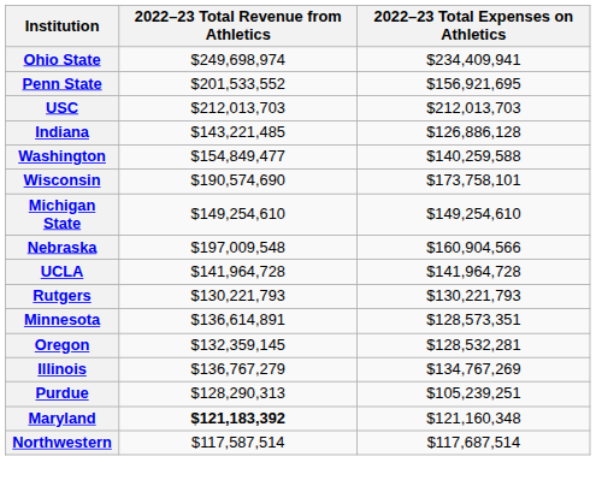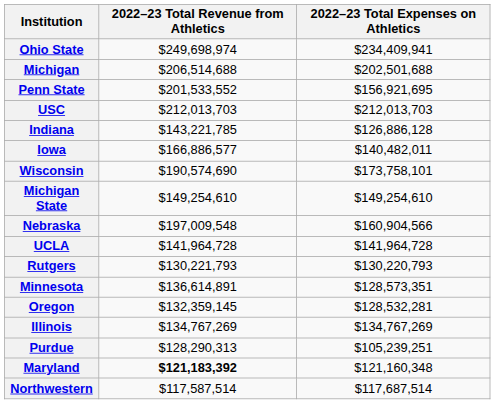+ row: Michigan | $206,514,688 | $202,501,688
Indiana | 2022–23 Total Revenue from Athletics: $143,221,485 -> $143,221,785
+ row: Iowa | $166,886,577 | $140,482,011
- row: Washington | $154,849,477 | $140,259,588
Rutgers | 2022–23 Total Expenses on Athletics: $130,221,793 -> $130,220,793
Illinois | 2022–23 Total Revenue from Athletics: $136,767,279 -> $134,767,269
